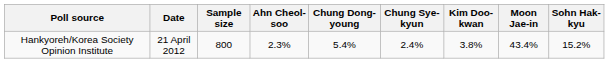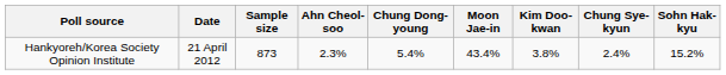columns swapped: Chung Sye-kyun <-> Moon Jae-in
Hankyoreh/Korea Society Opinion Institute | Sample size: 800 -> 873
